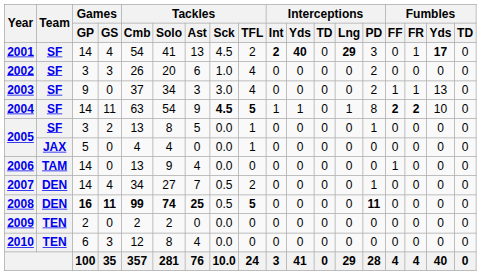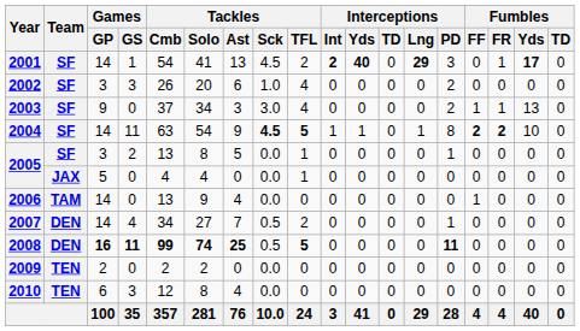2001 | Games / GS: 4 -> 1
